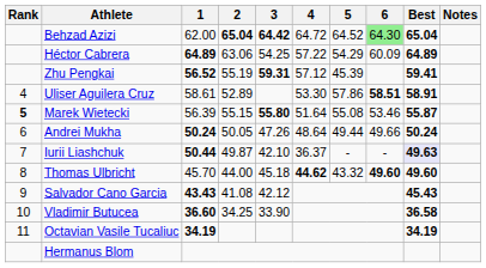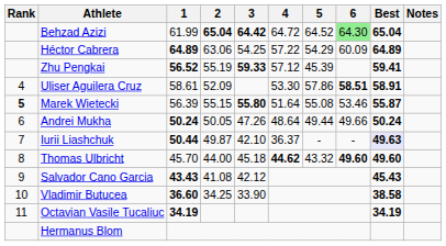Behzad Azizi | 1: 62.00 -> 61.99
Zhu Pengkai | 3: 59.31 -> 59.33
Uliser Aguilera Cruz | 2: 52.89 -> 52.09
Vladimir Butucea | Best: 36.58 -> 38.58
